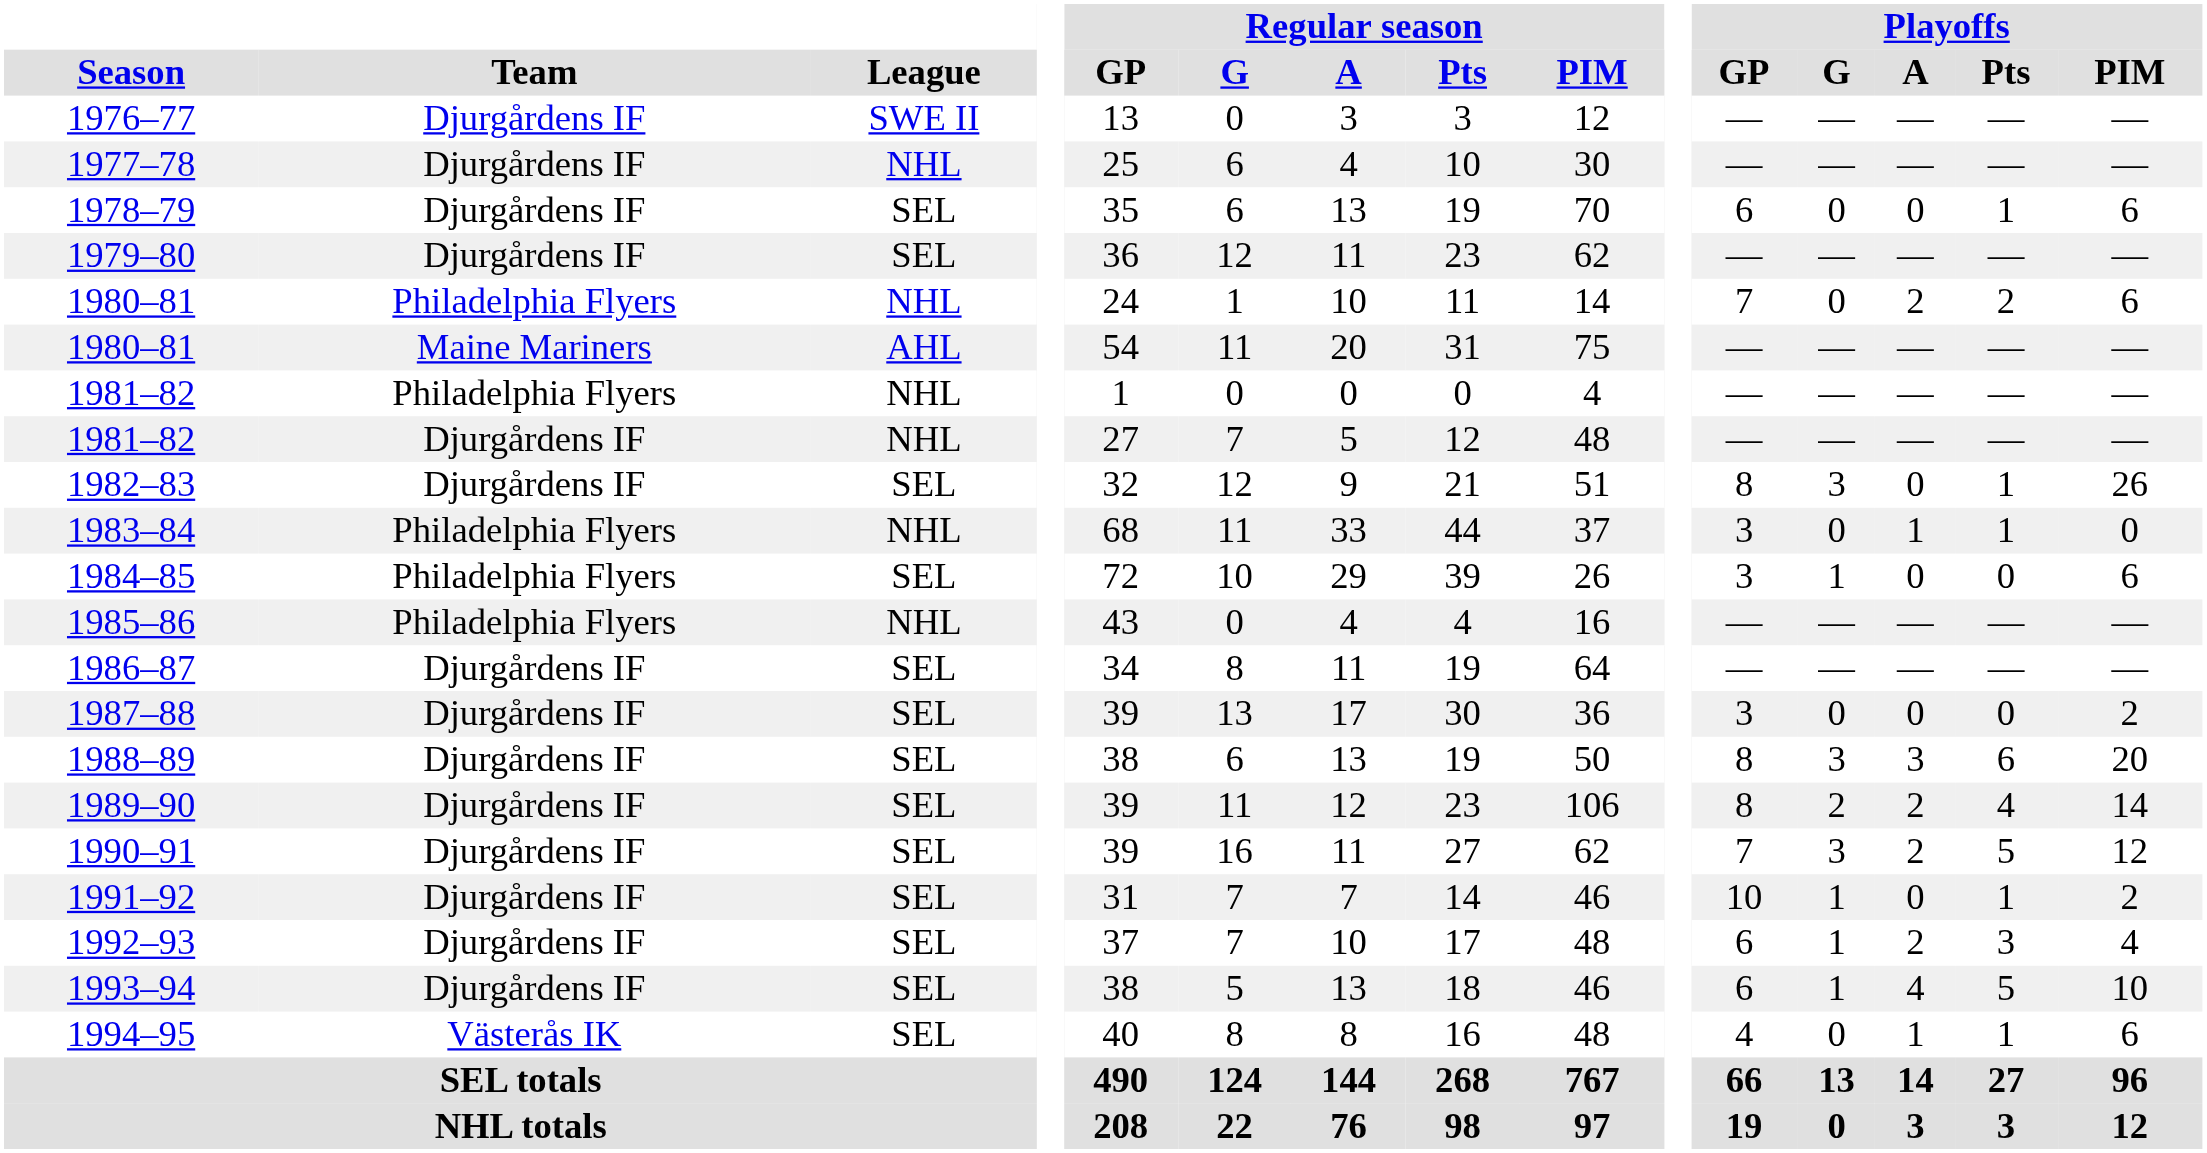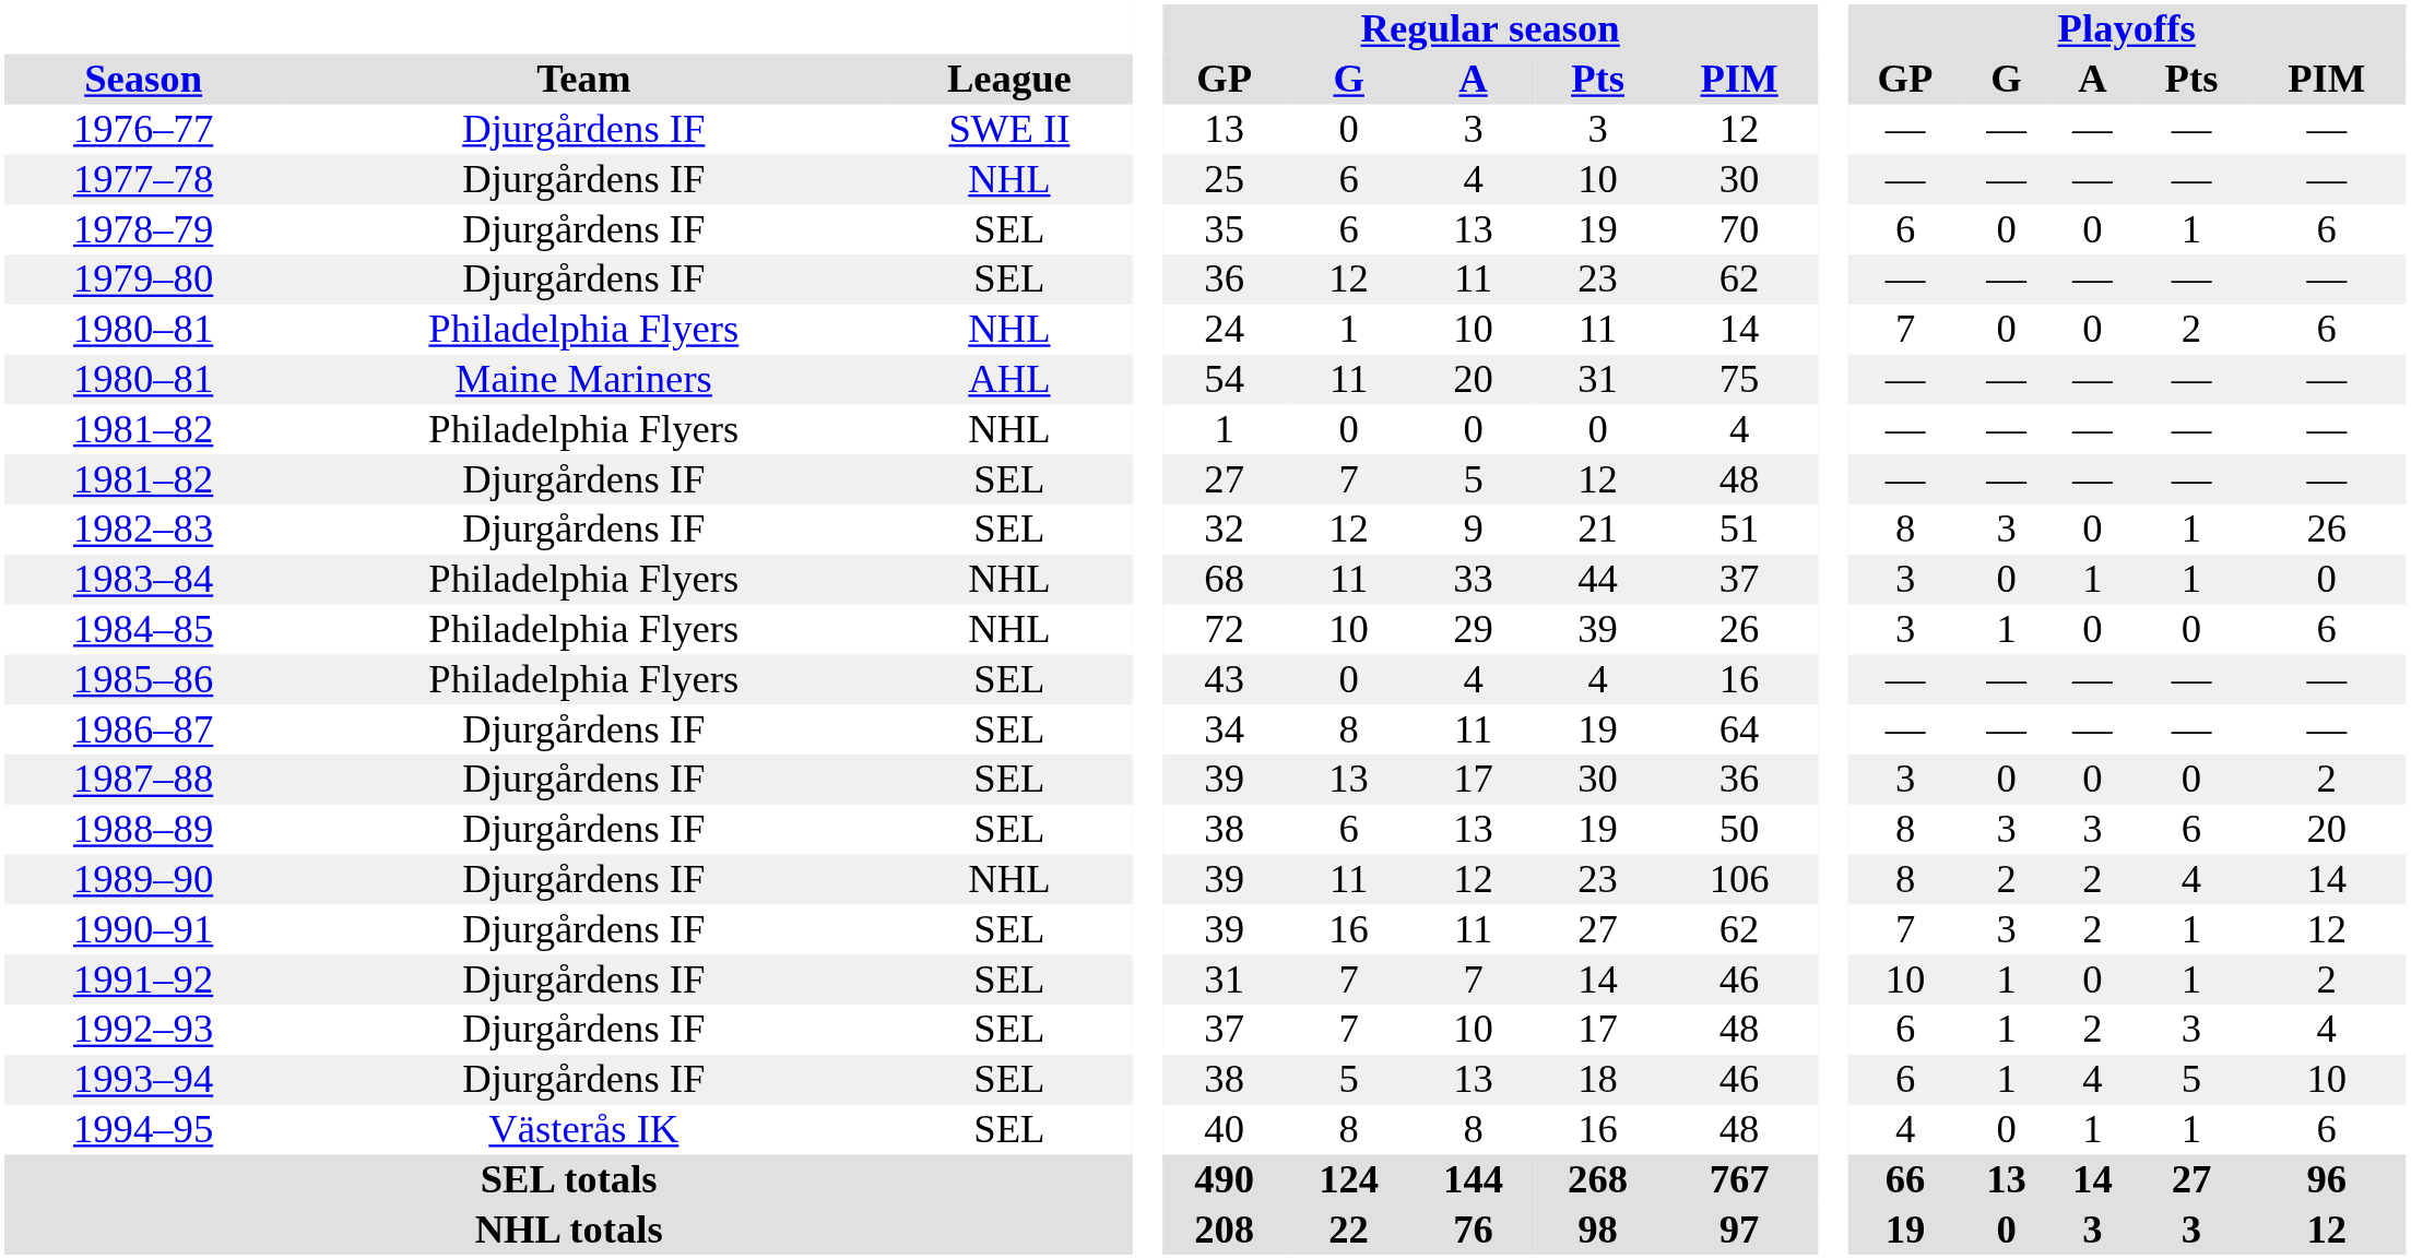1980–81 / Philadelphia Flyers | Playoffs / A: 2 -> 0
1981–82 / Djurgårdens IF | League: NHL -> SEL
1984–85 | League: SEL -> NHL
1985–86 | League: NHL -> SEL
1989–90 | League: SEL -> NHL
1990–91 | Playoffs / Pts: 5 -> 1
